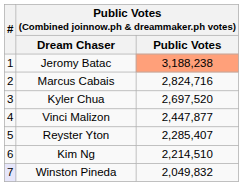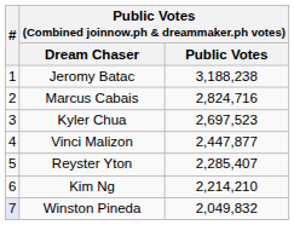Jeromy Batac | column 3: lightsalmon background -> no background
Kyler Chua | column 3: 2,697,520 -> 2,697,523
Kim Ng | column 3: 2,214,510 -> 2,214,210
